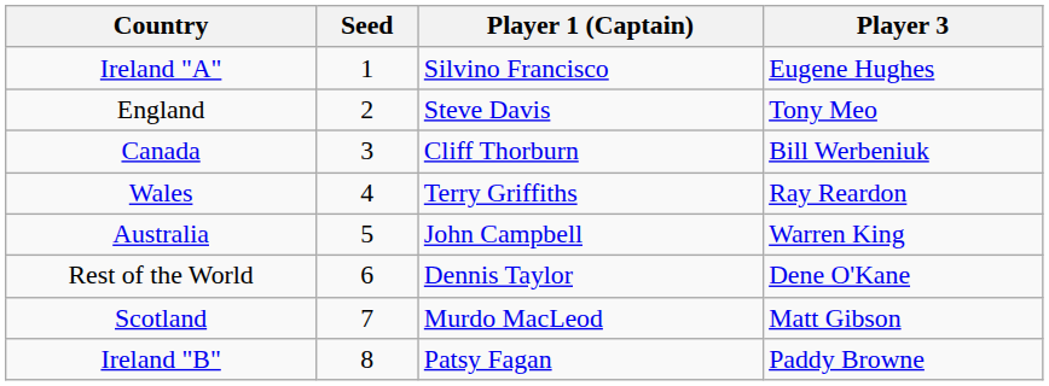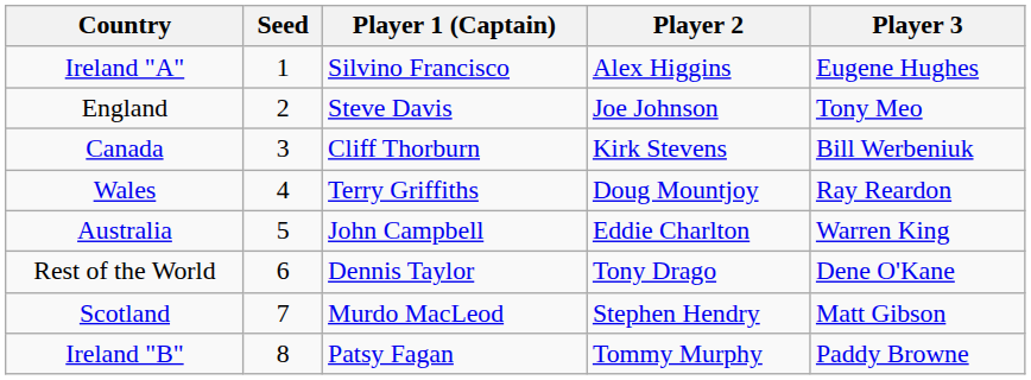+ column: Player 2 | Alex Higgins | Joe Johnson | Kirk Stevens | Doug Mountjoy | Eddie Charlton | Tony Drago | Stephen Hendry | Tommy Murphy
